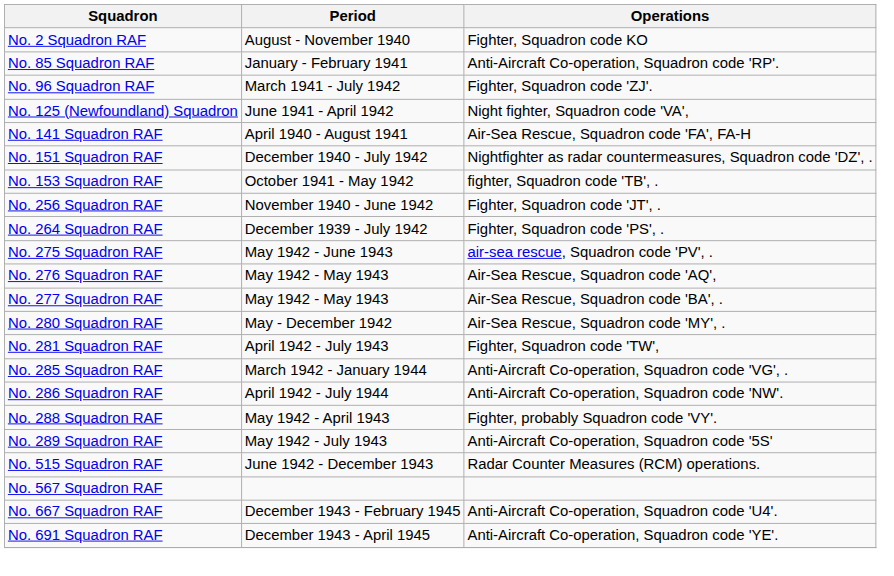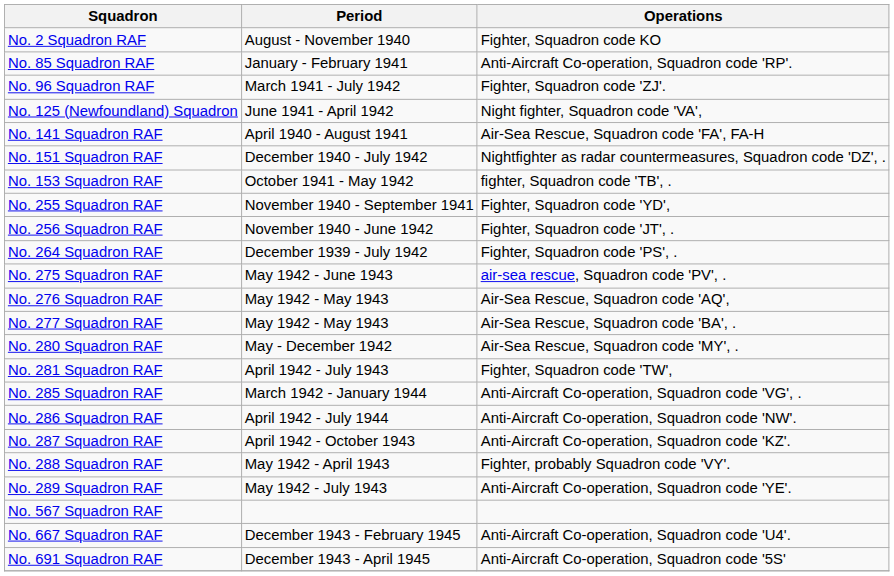+ row: No. 255 Squadron RAF | November 1940 - September 1941 | Fighter, Squadron code 'YD',
+ row: No. 287 Squadron RAF | April 1942 - October 1943 | Anti-Aircraft Co-operation, Squadron code 'KZ'.
No. 289 Squadron RAF | Operations: Anti-Aircraft Co-operation, Squadron code '5S' -> Anti-Aircraft Co-operation, Squadron code 'YE'.
- row: No. 515 Squadron RAF | June 1942 - December 1943 | Radar Counter Measures (RCM) operations.
No. 691 Squadron RAF | Operations: Anti-Aircraft Co-operation, Squadron code 'YE'. -> Anti-Aircraft Co-operation, Squadron code '5S'
